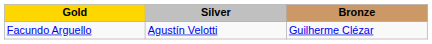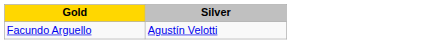- column: Bronze | Guilherme Clézar
